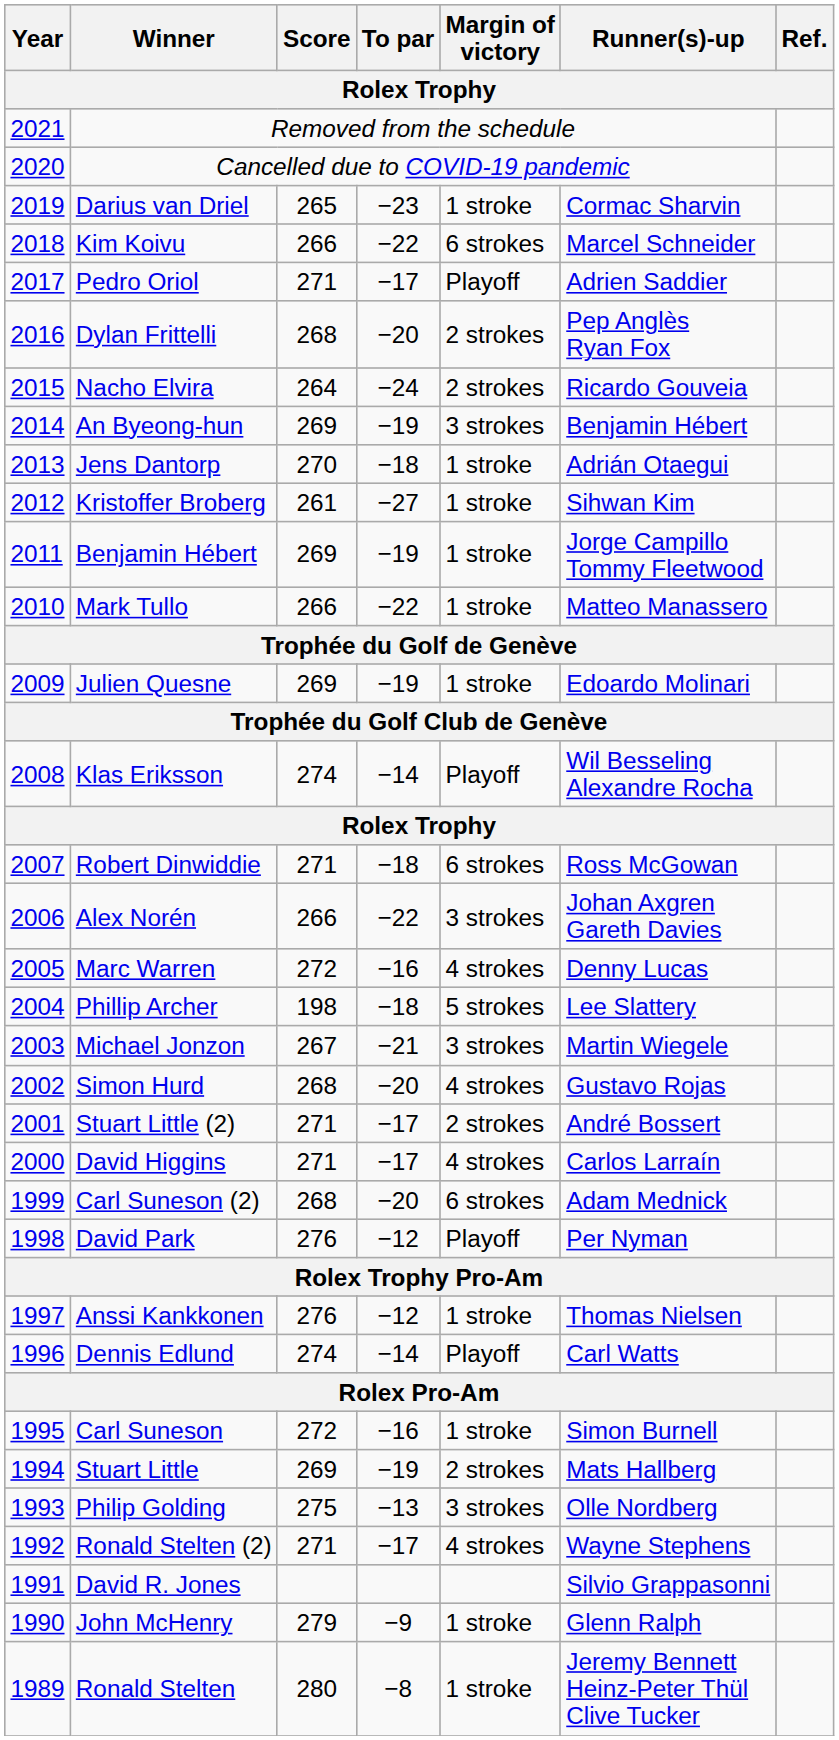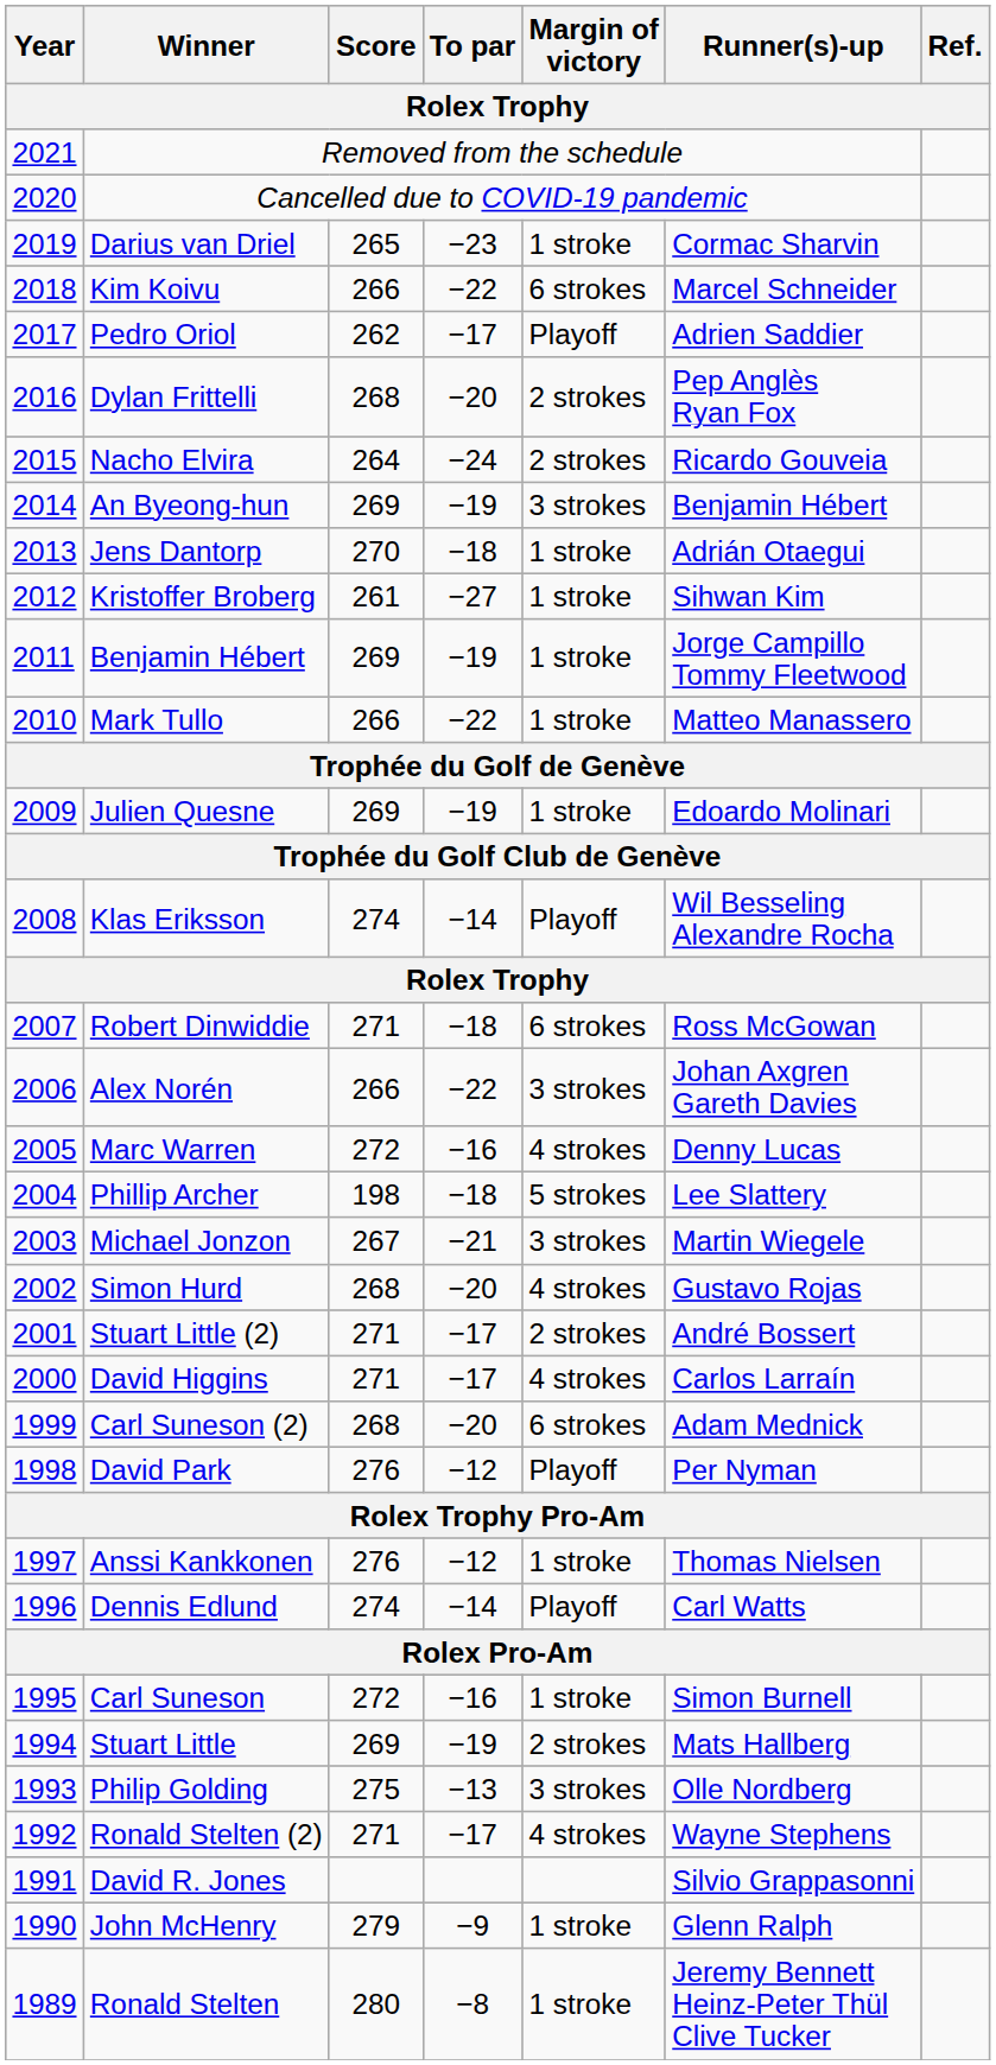Pedro Oriol | Score: 271 -> 262
